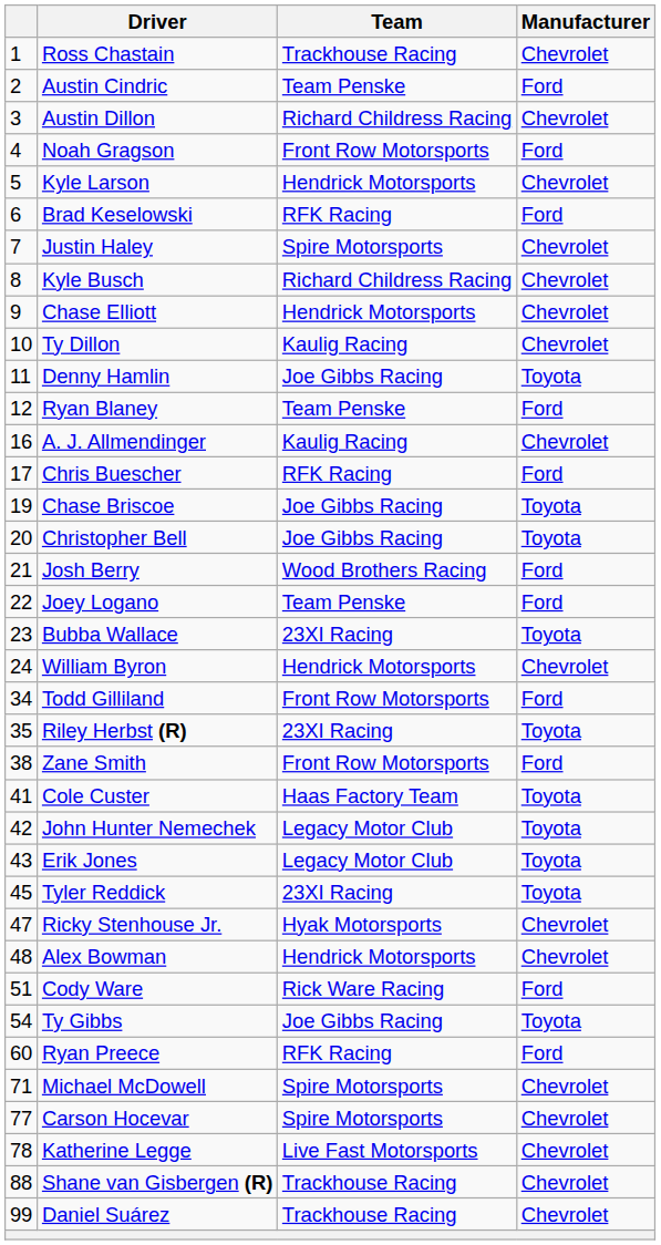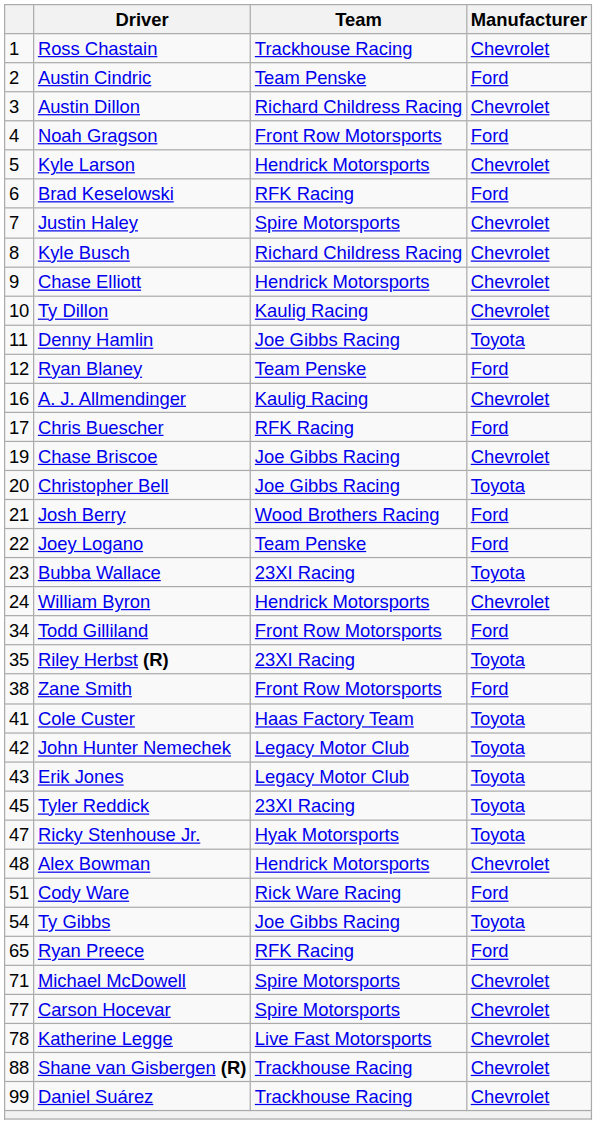Chase Briscoe | Manufacturer: Toyota -> Chevrolet
Ricky Stenhouse Jr. | Manufacturer: Chevrolet -> Toyota
Ryan Preece | column 1: 60 -> 65
